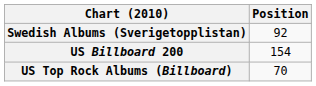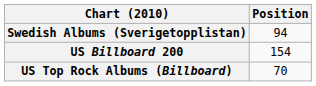Swedish Albums (Sverigetopplistan) | Position: 92 -> 94
